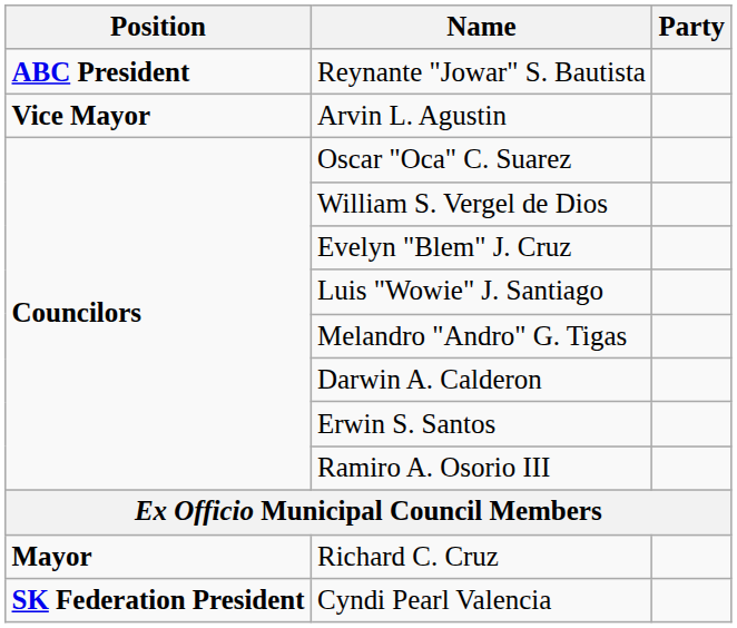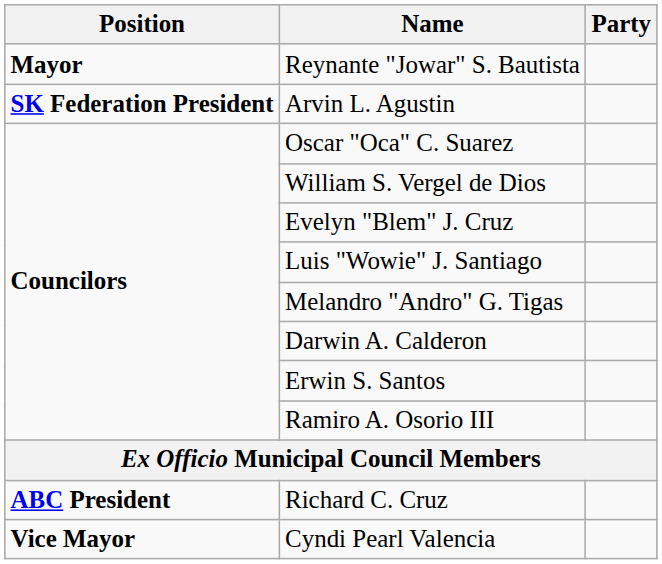Reynante "Jowar" S. Bautista | Position: ABC President -> Mayor
Arvin L. Agustin | Position: Vice Mayor -> SK Federation President
Richard C. Cruz | Position: Mayor -> ABC President
Cyndi Pearl Valencia | Position: SK Federation President -> Vice Mayor
